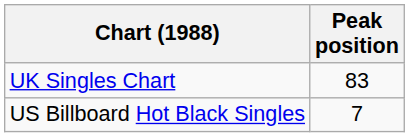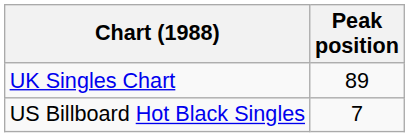UK Singles Chart | Peak position: 83 -> 89
